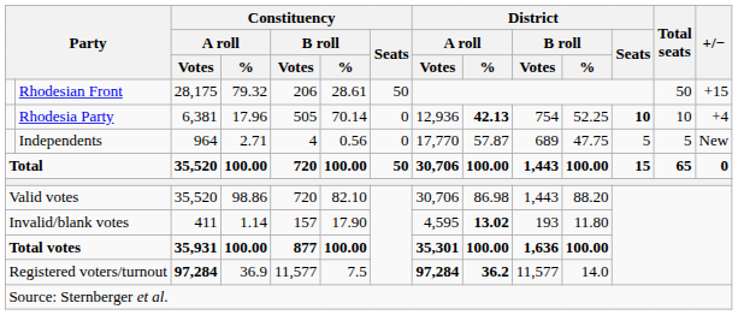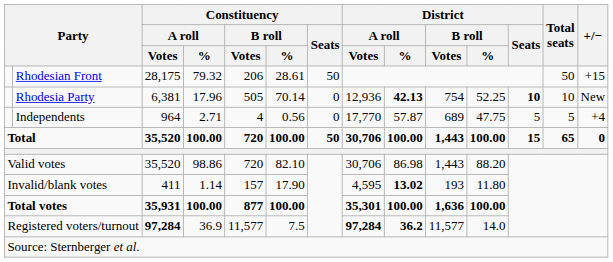Rhodesia Party | +/−: +4 -> New
Independents | +/−: New -> +4
